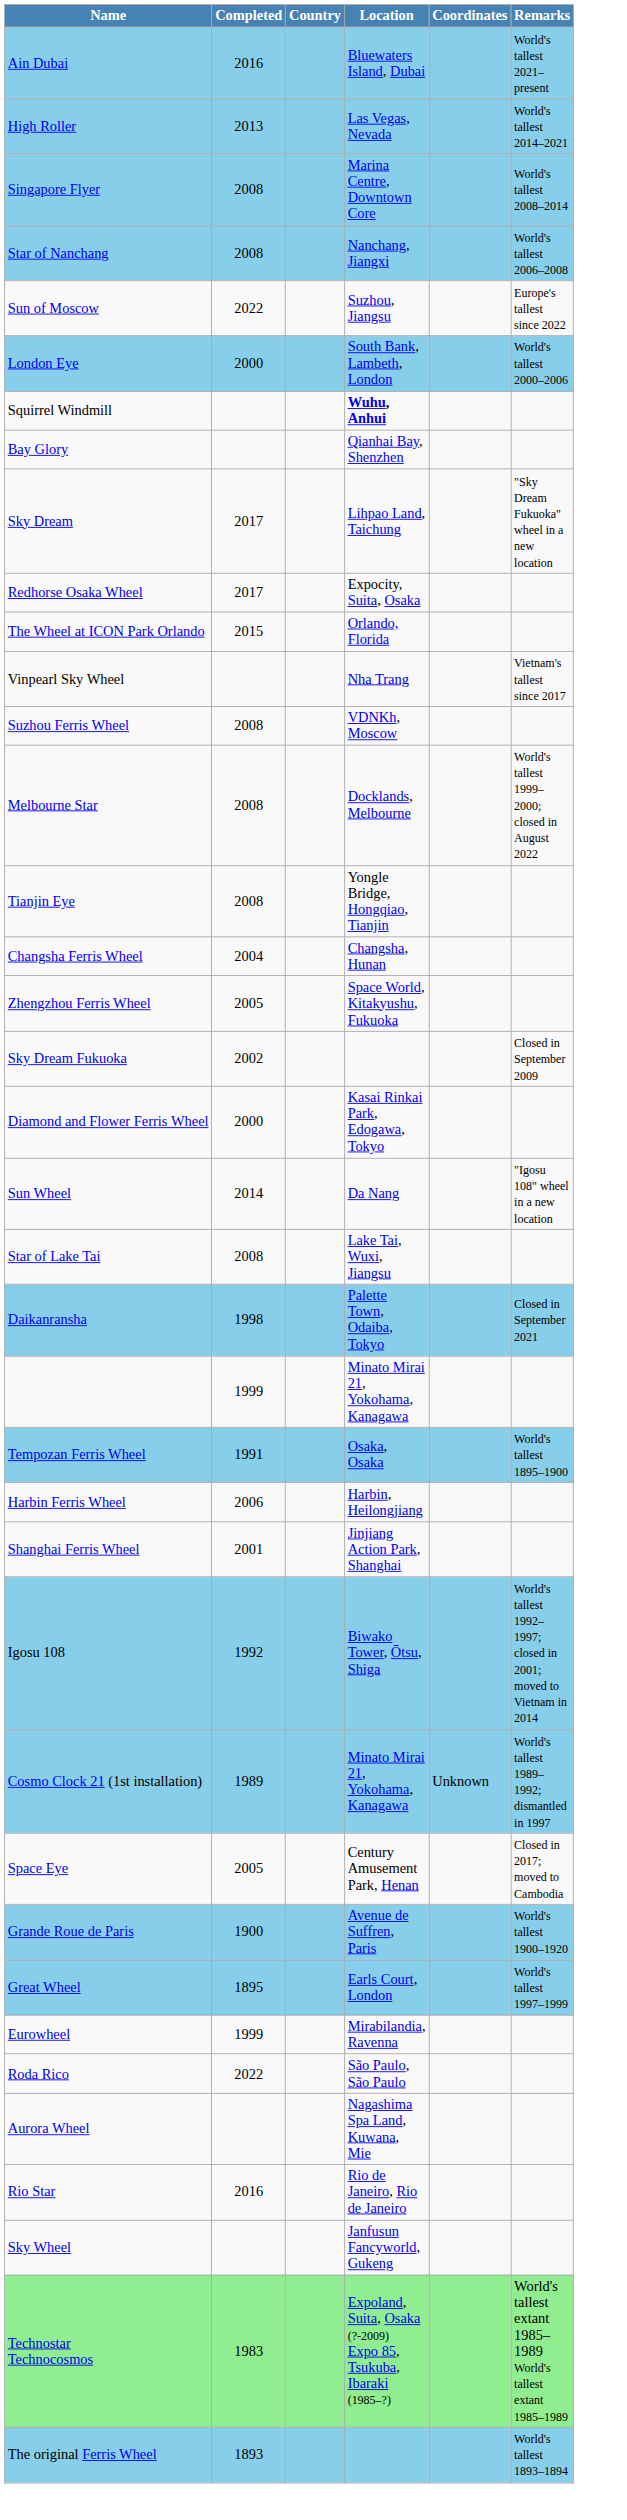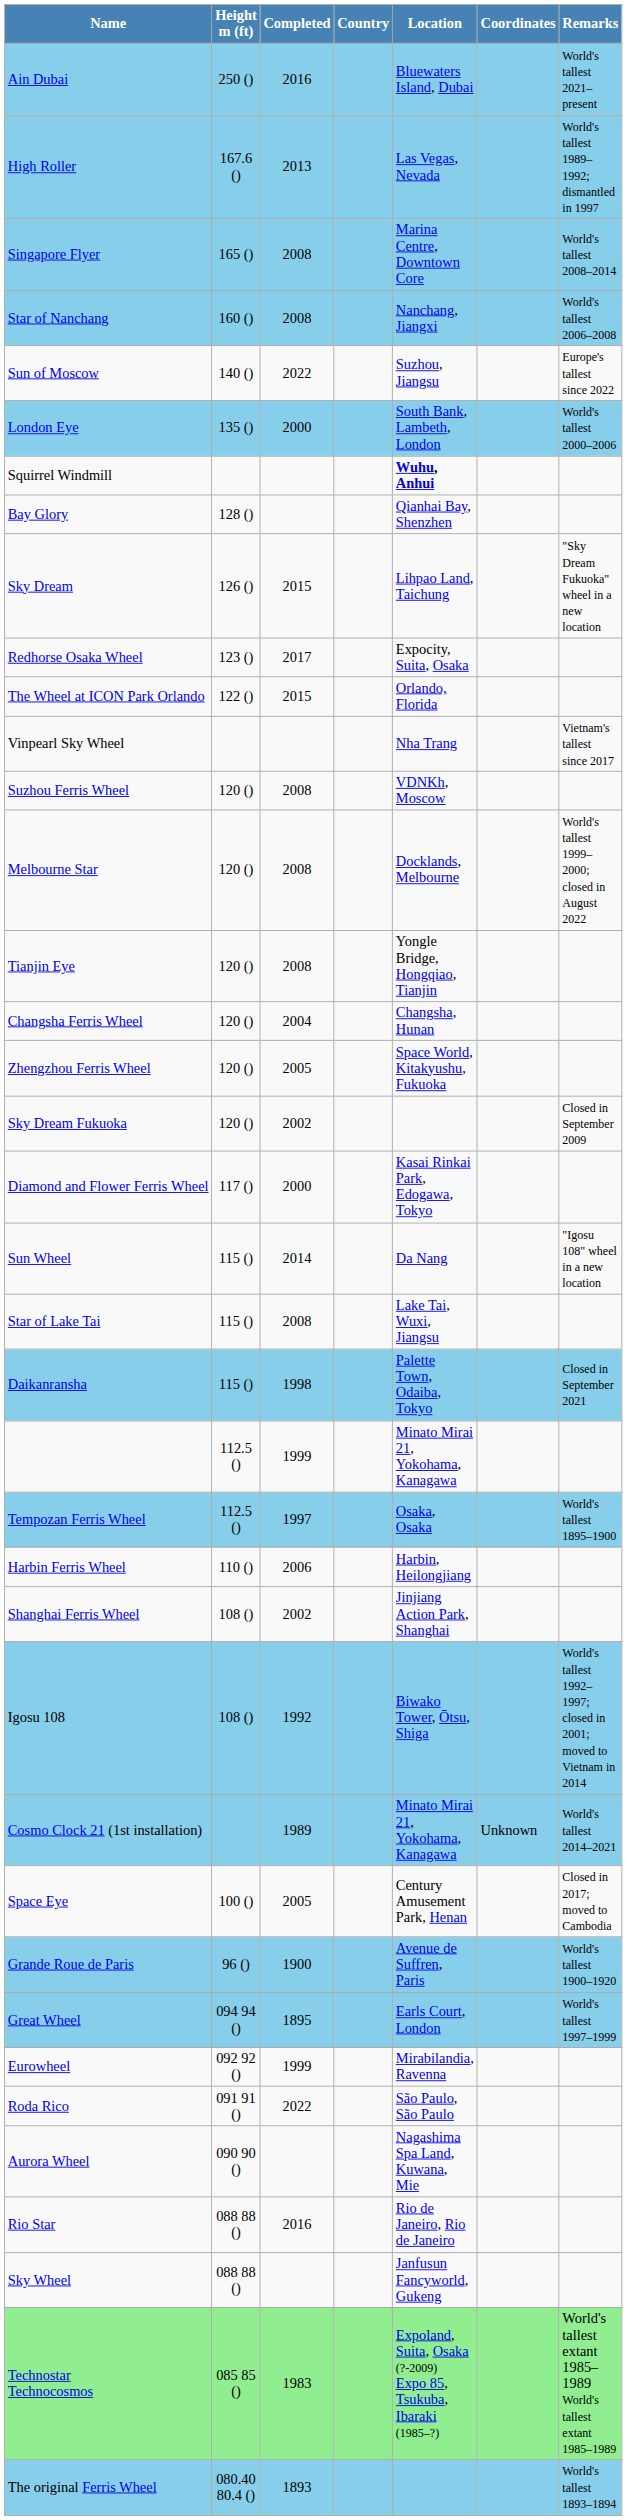+ column: Height m (ft) | 250 () | 167.6 () | 165 () | 160 () | 140 () | 135 () | 128 () | 126 () | 123 () | 122 () | 120 () | 120 () | 120 () | 120 () | 120 () | 120 () | 117 () | 115 () | 115 () | 115 () | 112.5 () | 112.5 () | 110 () | 108 () | 108 () | 100 () | 96 () | 094 94 () | 092 92 () | 091 91 () | 090 90 () | 088 88 () | 088 88 () | 085 85 () | 080.40 80.4 ()
High Roller | Remarks: World's tallest 2014–2021 -> World's tallest 1989–1992; dismantled in 1997
Sky Dream | Completed: 2017 -> 2015
Tempozan Ferris Wheel | Completed: 1991 -> 1997
Shanghai Ferris Wheel | Completed: 2001 -> 2002
Cosmo Clock 21 (1st installation) | Remarks: World's tallest 1989–1992; dismantled in 1997 -> World's tallest 2014–2021
